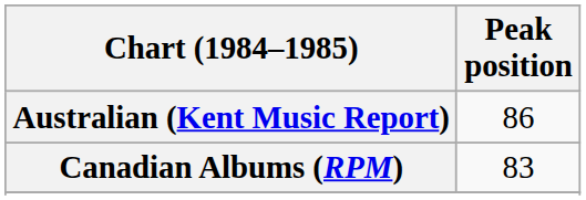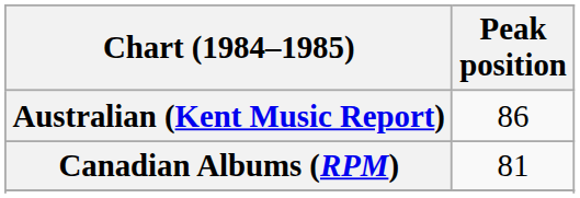Canadian Albums (RPM) | Peak position: 83 -> 81
